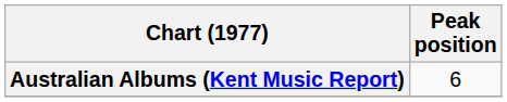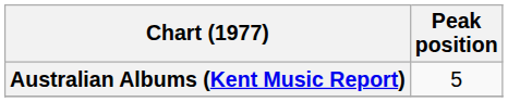Australian Albums (Kent Music Report) | Peak position: 6 -> 5
